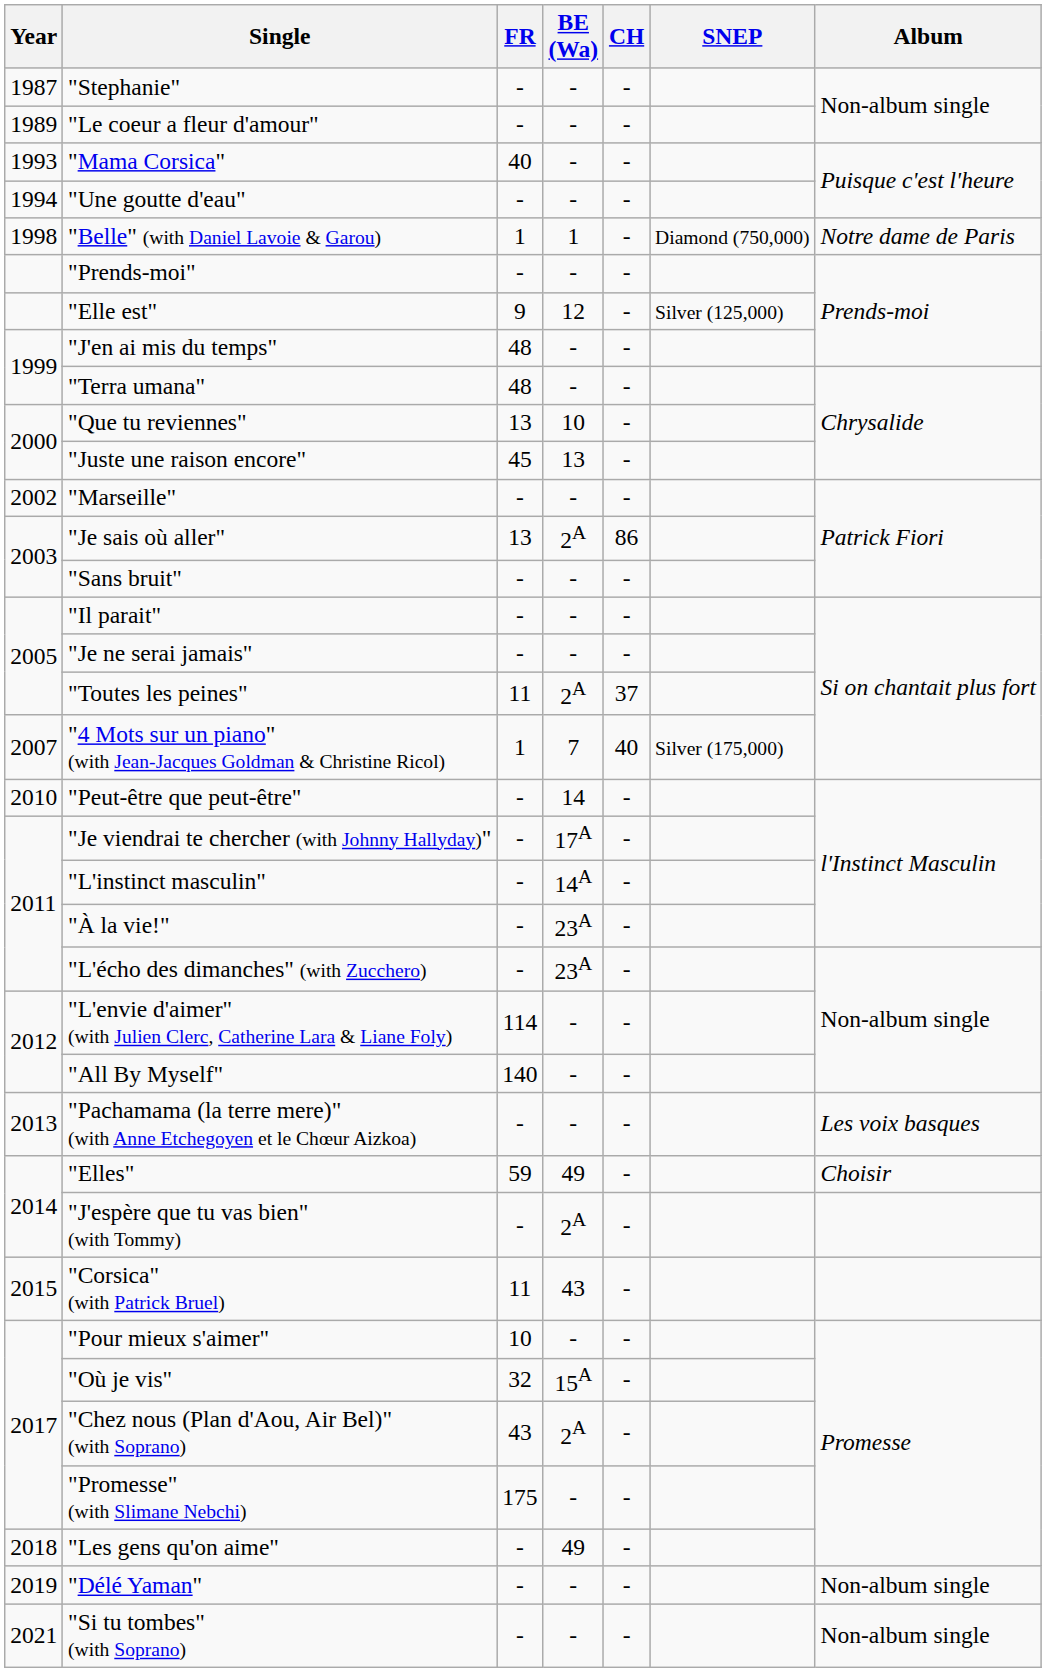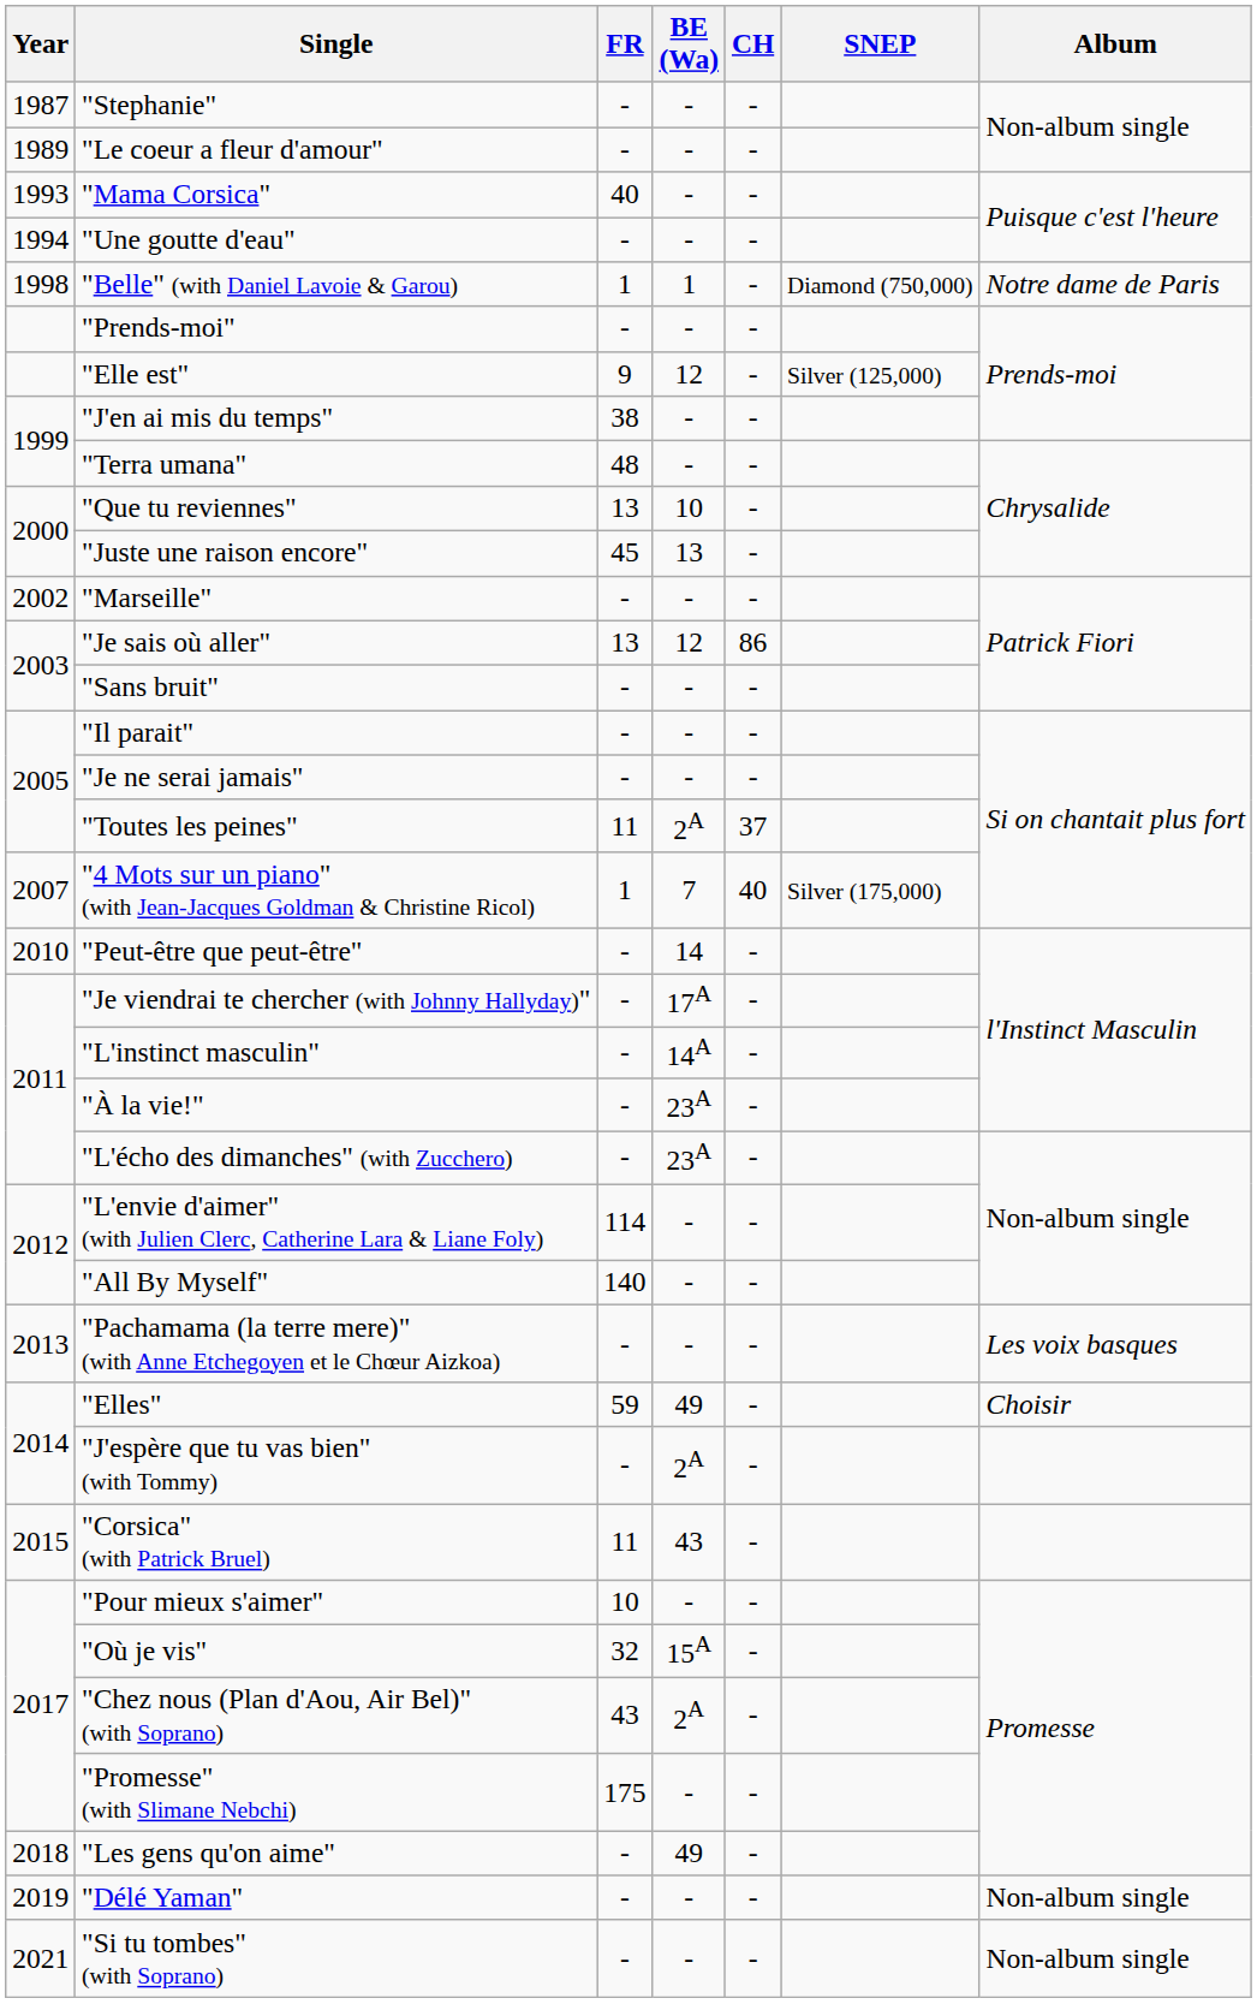"J'en ai mis du temps" | FR: 48 -> 38
"Je sais où aller" | BE (Wa): 2A -> 12
